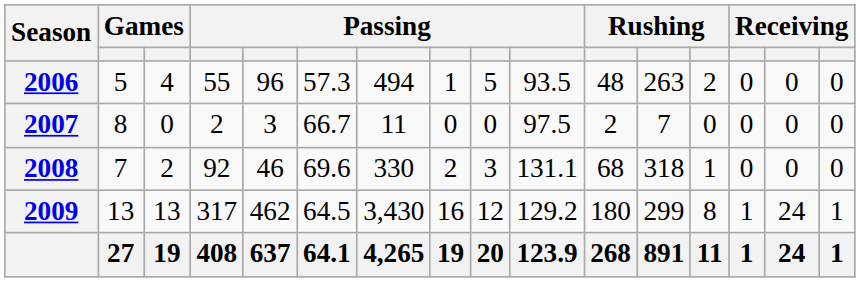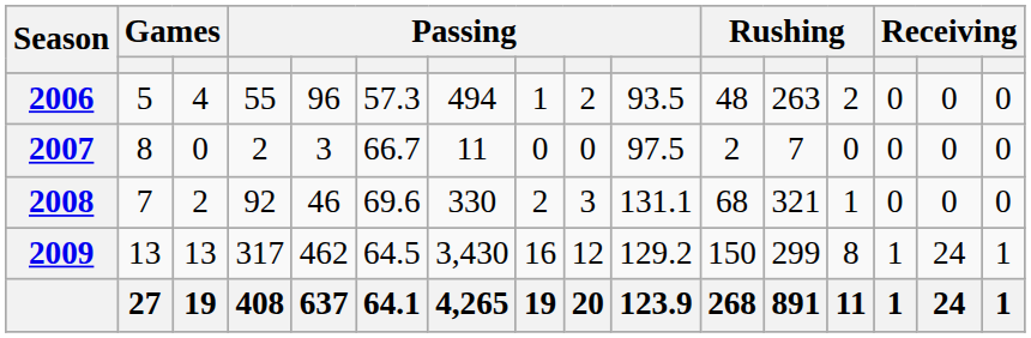2006 | column 9: 5 -> 2
2008 | column 12: 318 -> 321
2009 | column 11: 180 -> 150
